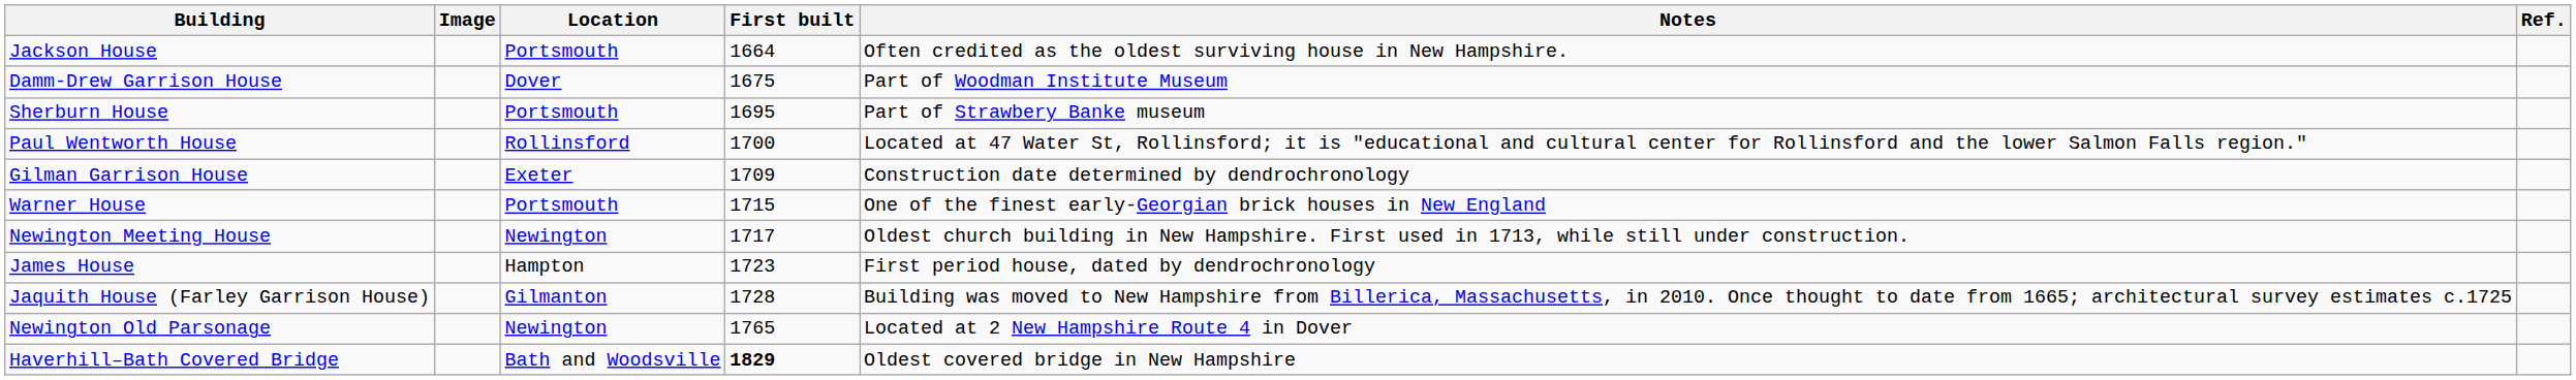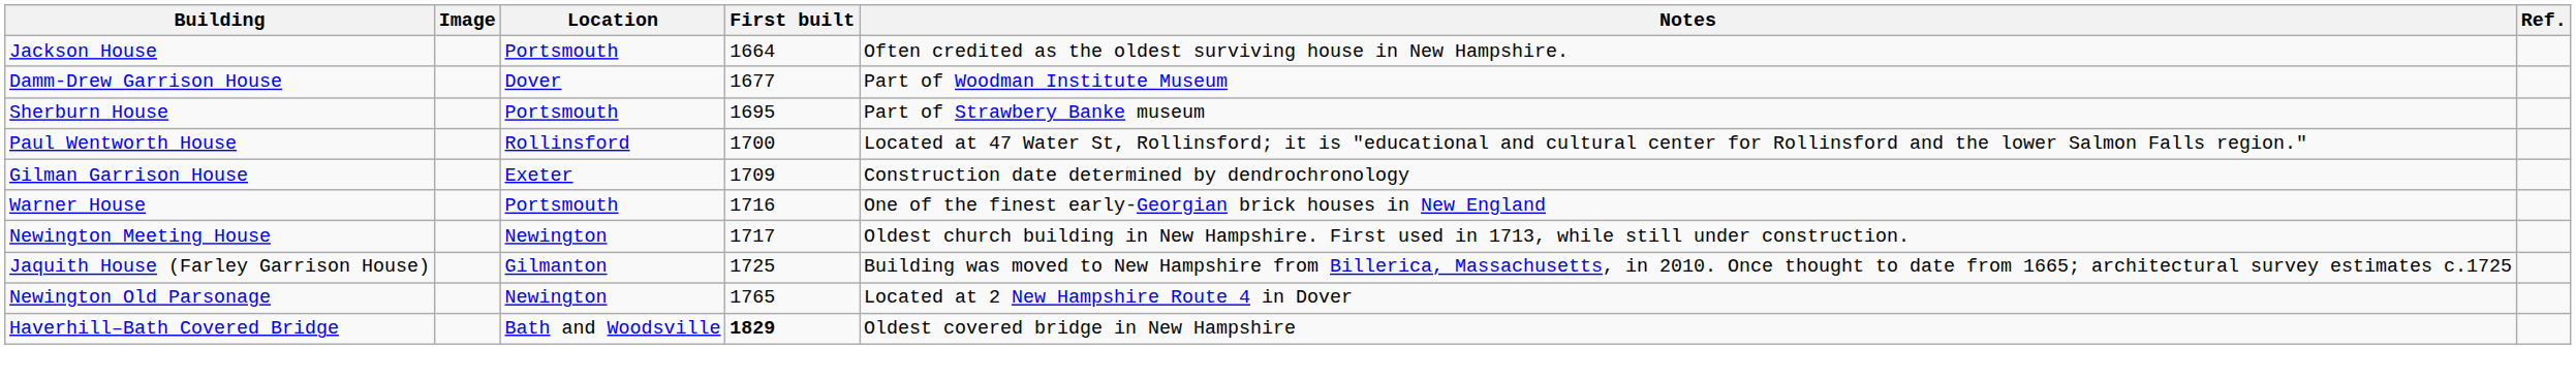Damm-Drew Garrison House | First built: 1675 -> 1677
Warner House | First built: 1715 -> 1716
- row: James House | Hampton | 1723 | First period house, dated by dendrochronology
Jaquith House (Farley Garrison House) | First built: 1728 -> 1725
